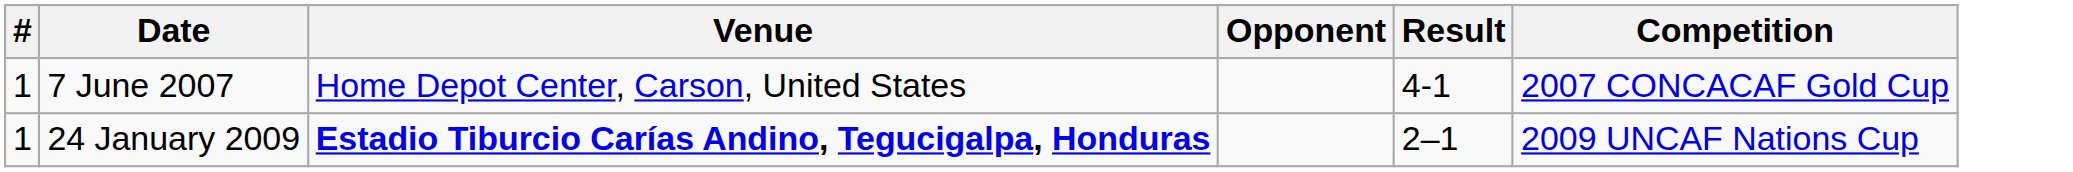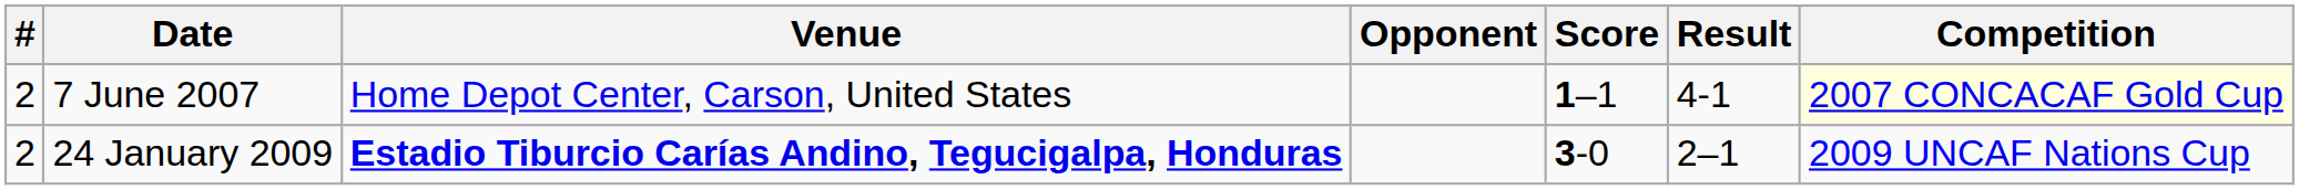+ column: Score | 1–1 | 3-0
7 June 2007 | #: 1 -> 2
7 June 2007 | Competition: no background -> lightyellow background
24 January 2009 | #: 1 -> 2
